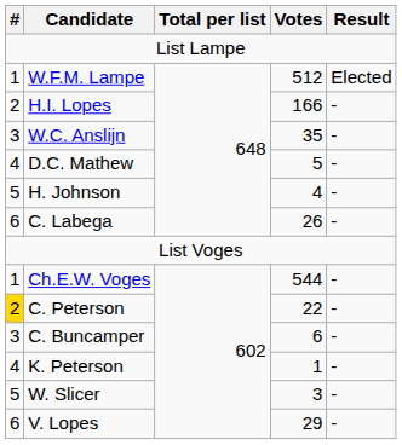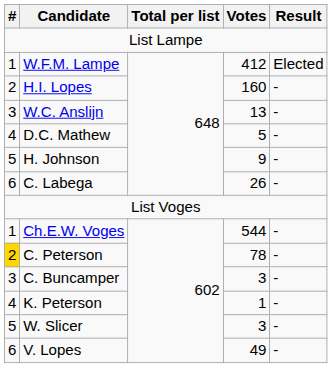W.F.M. Lampe | Votes: 512 -> 412
H.I. Lopes | Votes: 166 -> 160
W.C. Anslijn | Votes: 35 -> 13
H. Johnson | Votes: 4 -> 9
C. Peterson | Votes: 22 -> 78
C. Buncamper | Votes: 6 -> 3
V. Lopes | Votes: 29 -> 49
